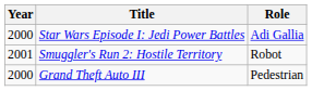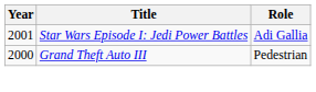Star Wars Episode I: Jedi Power Battles | Year: 2000 -> 2001
- row: 2001 | Smuggler's Run 2: Hostile Territory | Robot
